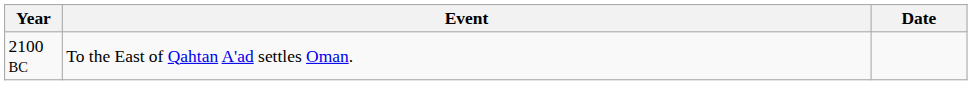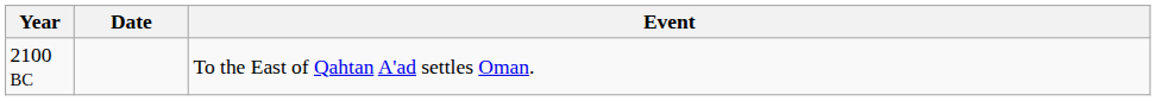columns swapped: Date <-> Event
